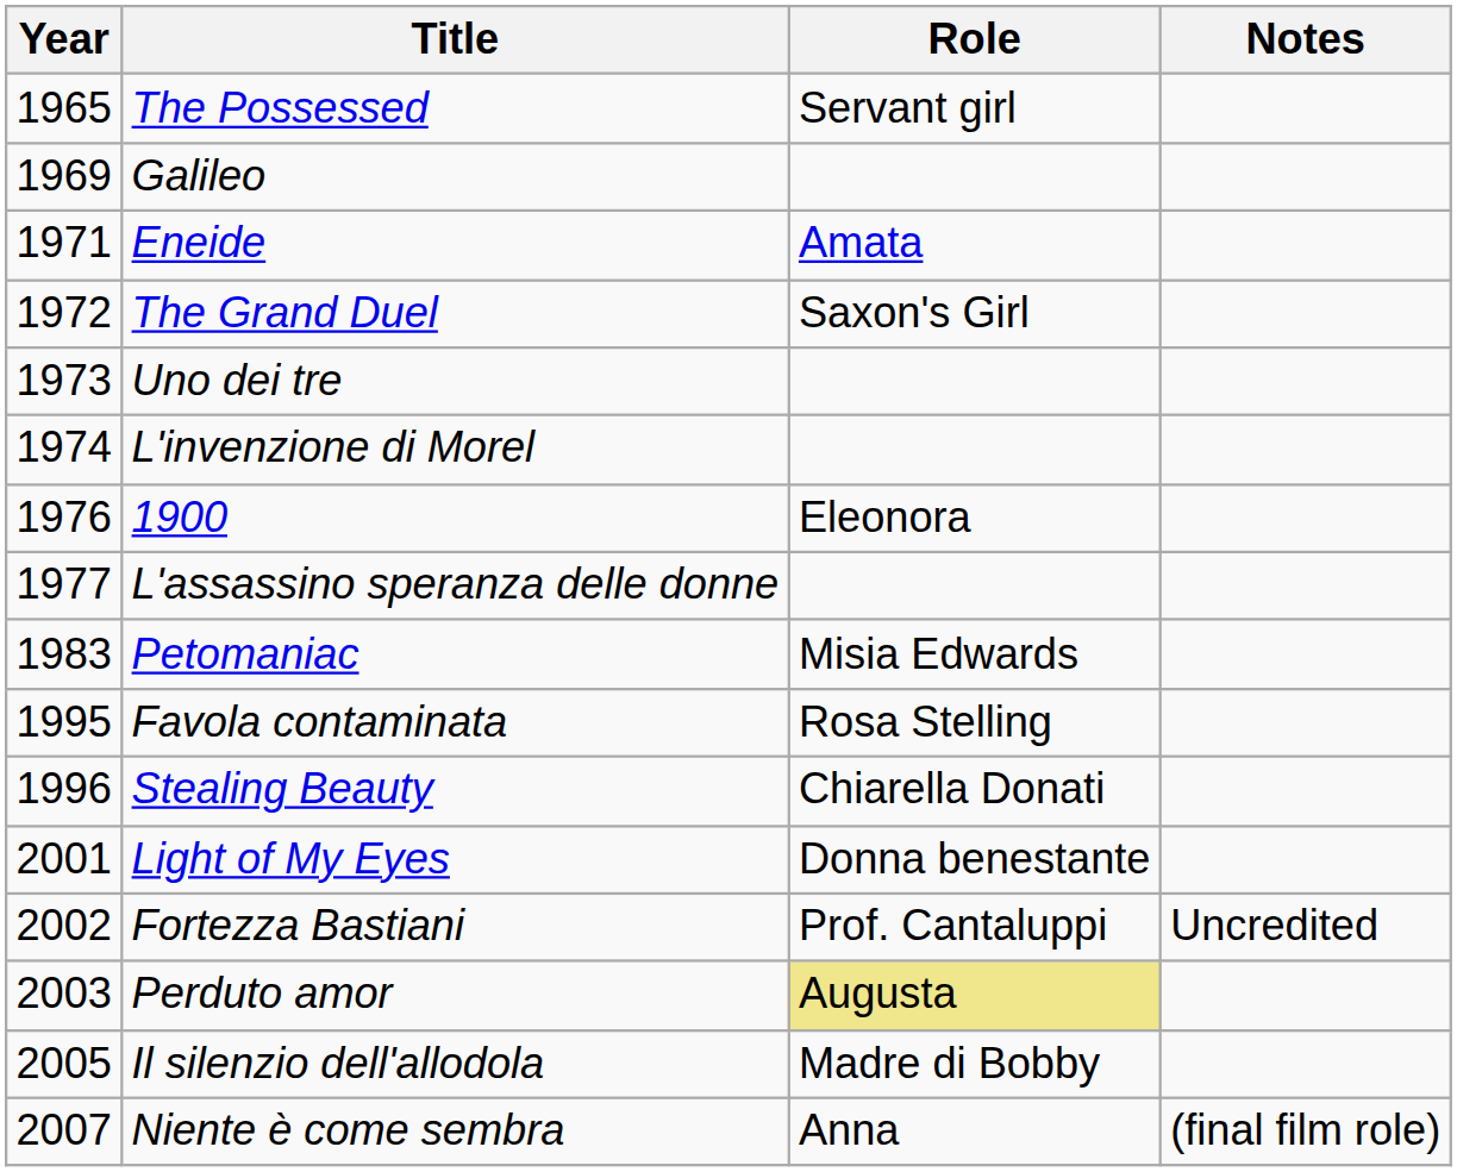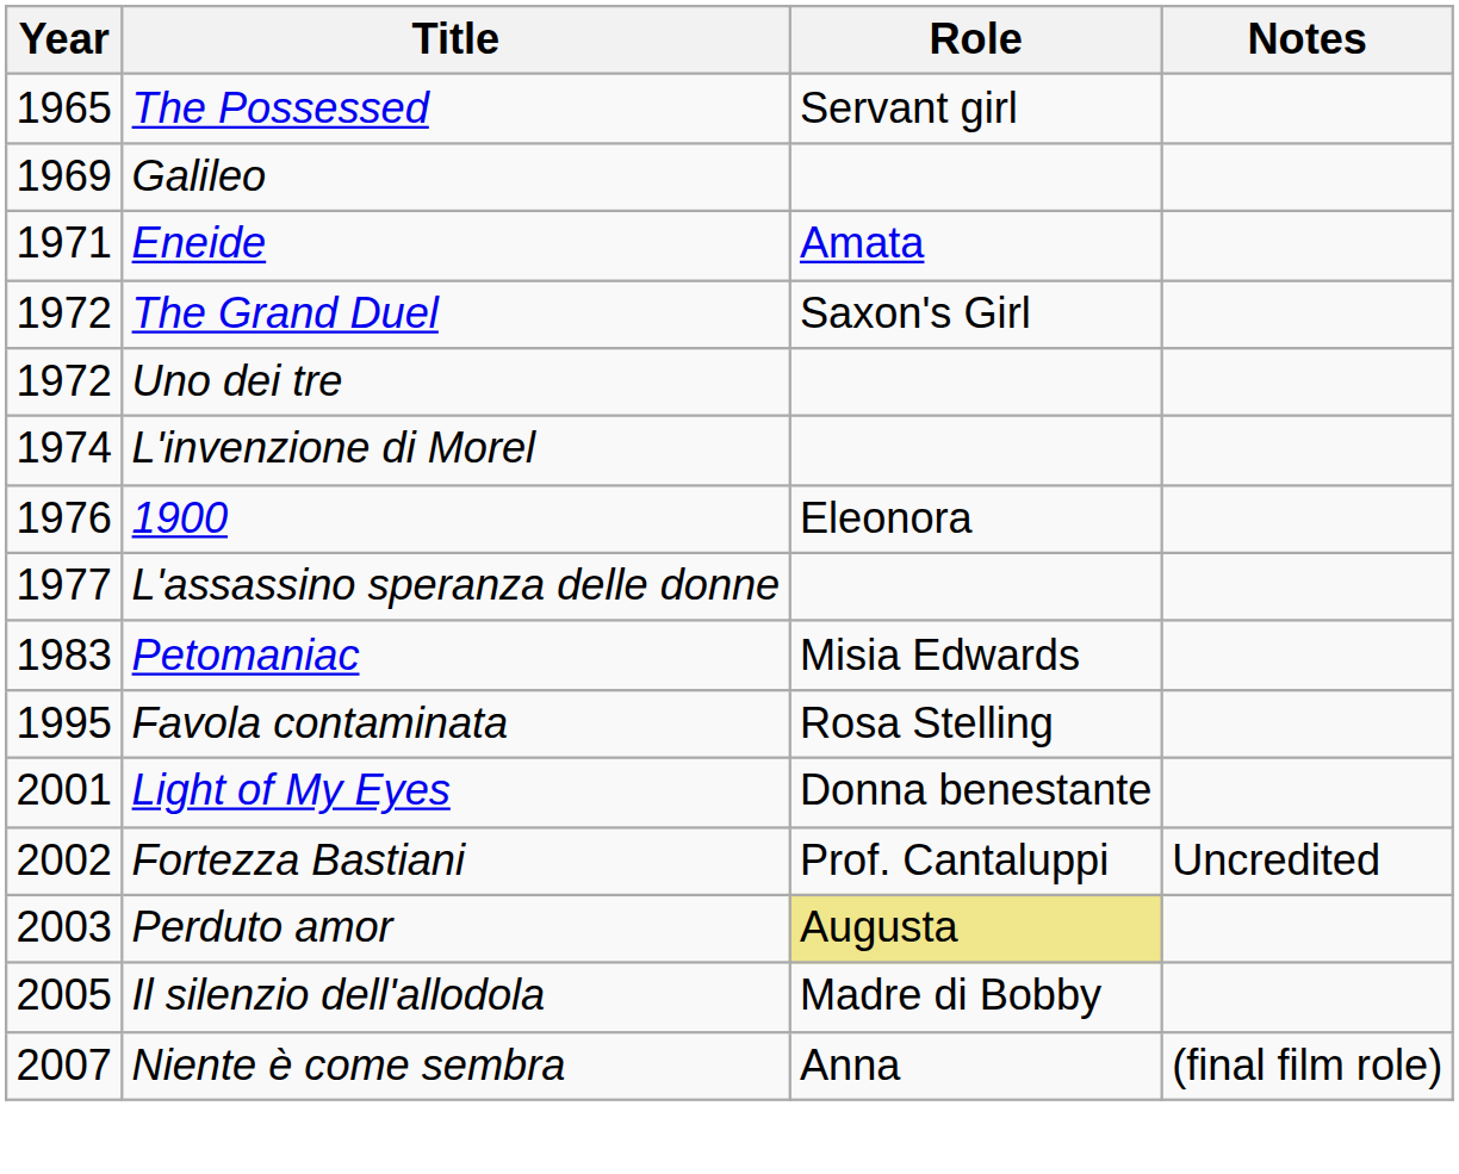Uno dei tre | Year: 1973 -> 1972
- row: 1996 | Stealing Beauty | Chiarella Donati
